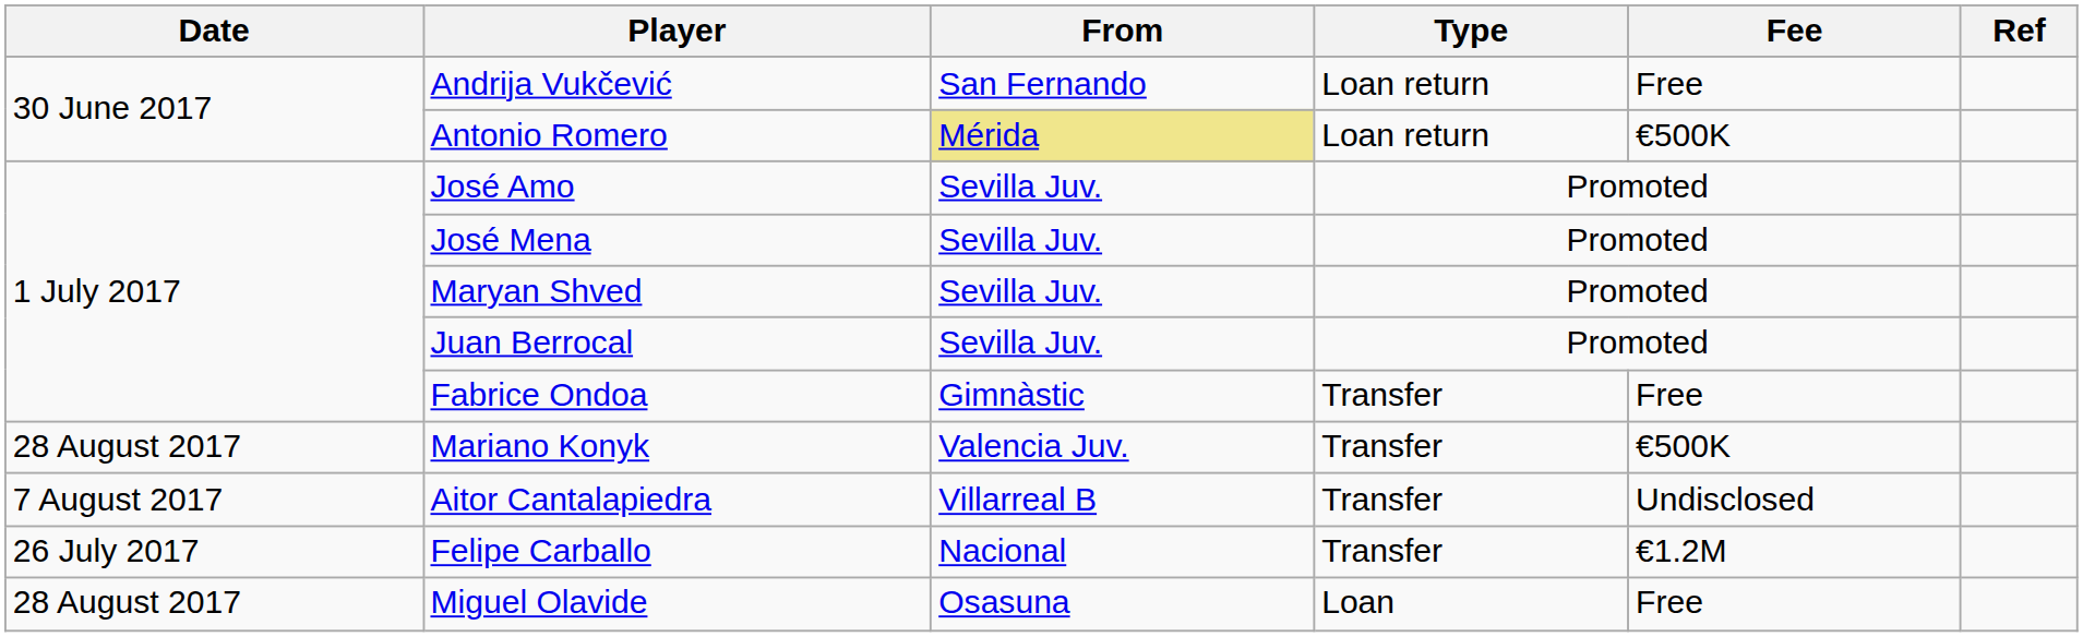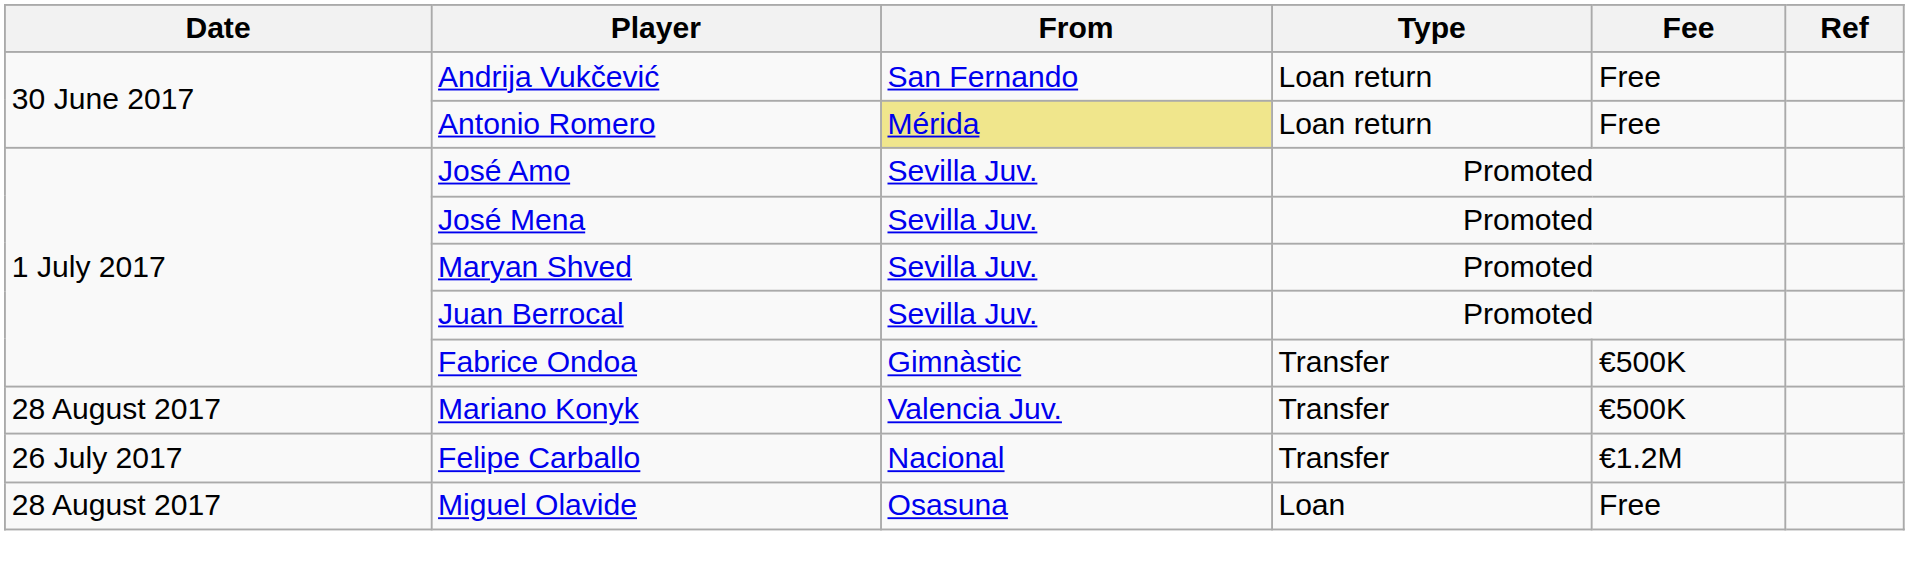Antonio Romero | Fee: €500K -> Free
Fabrice Ondoa | Fee: Free -> €500K
- row: 7 August 2017 | Aitor Cantalapiedra | Villarreal B | Transfer | Undisclosed
